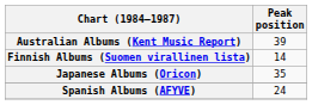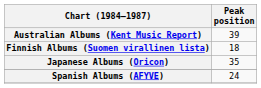Finnish Albums (Suomen virallinen lista) | Peak position: 14 -> 18
